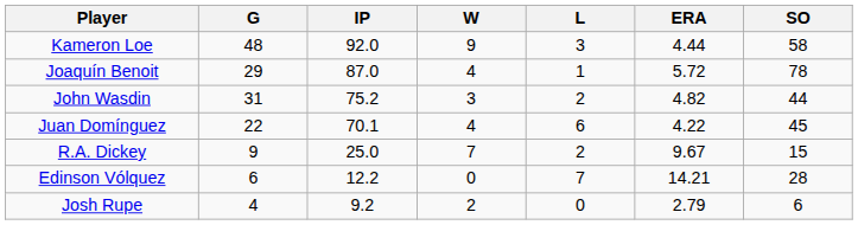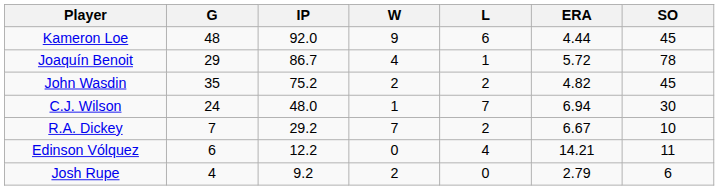Kameron Loe | L: 3 -> 6
Kameron Loe | SO: 58 -> 45
Joaquín Benoit | IP: 87.0 -> 86.7
John Wasdin | G: 31 -> 35
John Wasdin | W: 3 -> 2
John Wasdin | SO: 44 -> 45
- row: Juan Domínguez | 22 | 70.1 | 4 | 6 | 4.22 | 45
+ row: C.J. Wilson | 24 | 48.0 | 1 | 7 | 6.94 | 30
R.A. Dickey | G: 9 -> 7
R.A. Dickey | IP: 25.0 -> 29.2
R.A. Dickey | ERA: 9.67 -> 6.67
R.A. Dickey | SO: 15 -> 10
Edinson Vólquez | L: 7 -> 4
Edinson Vólquez | SO: 28 -> 11
